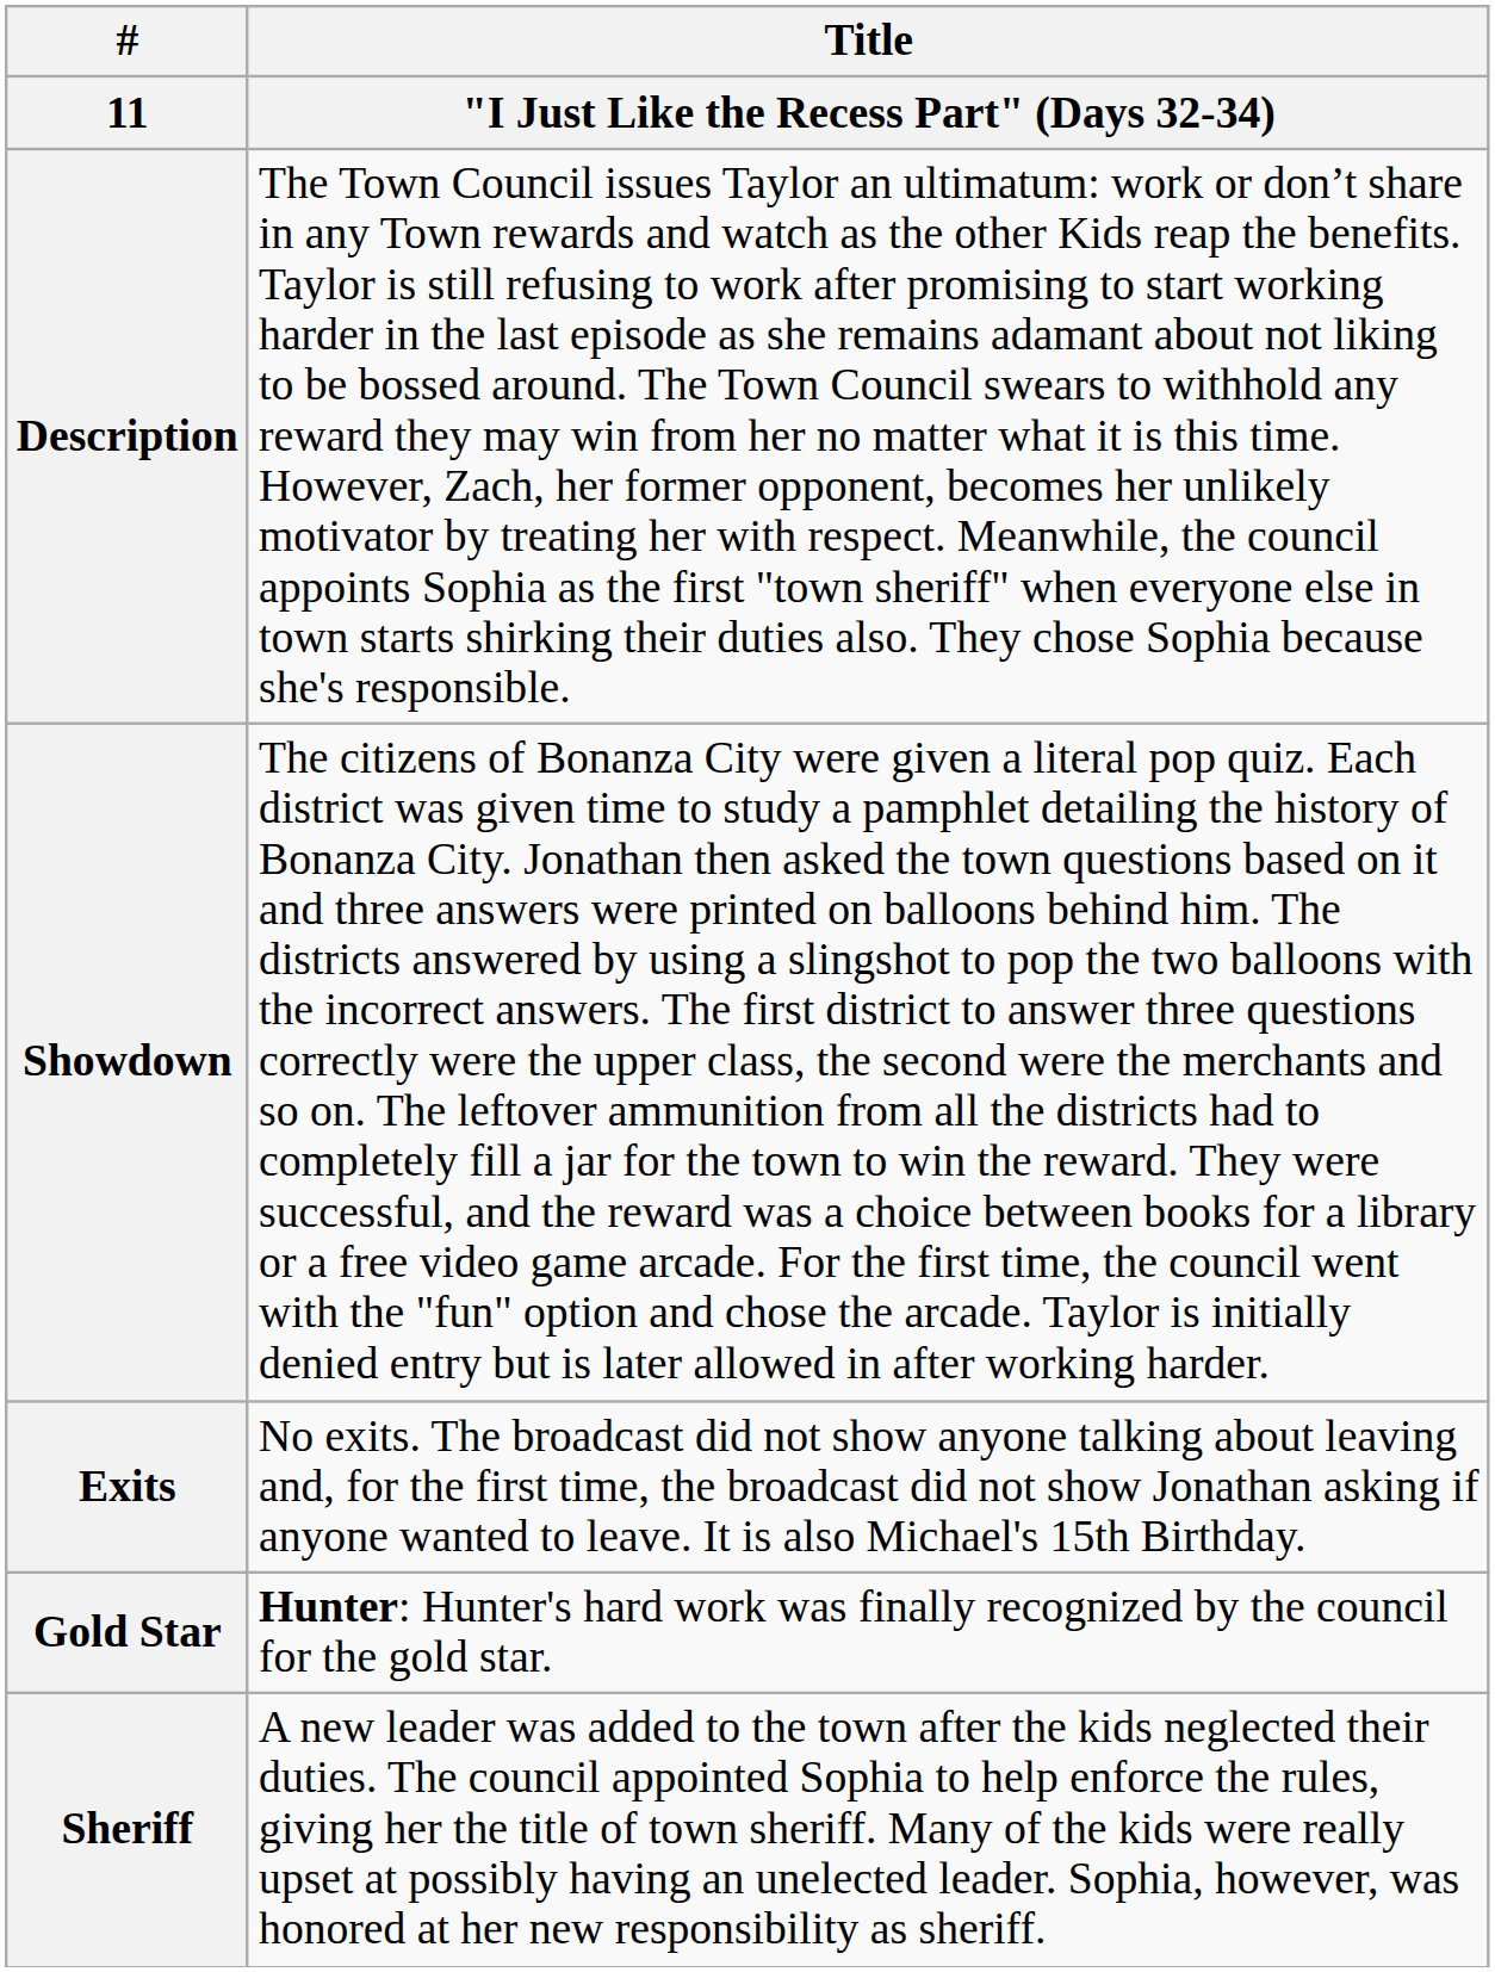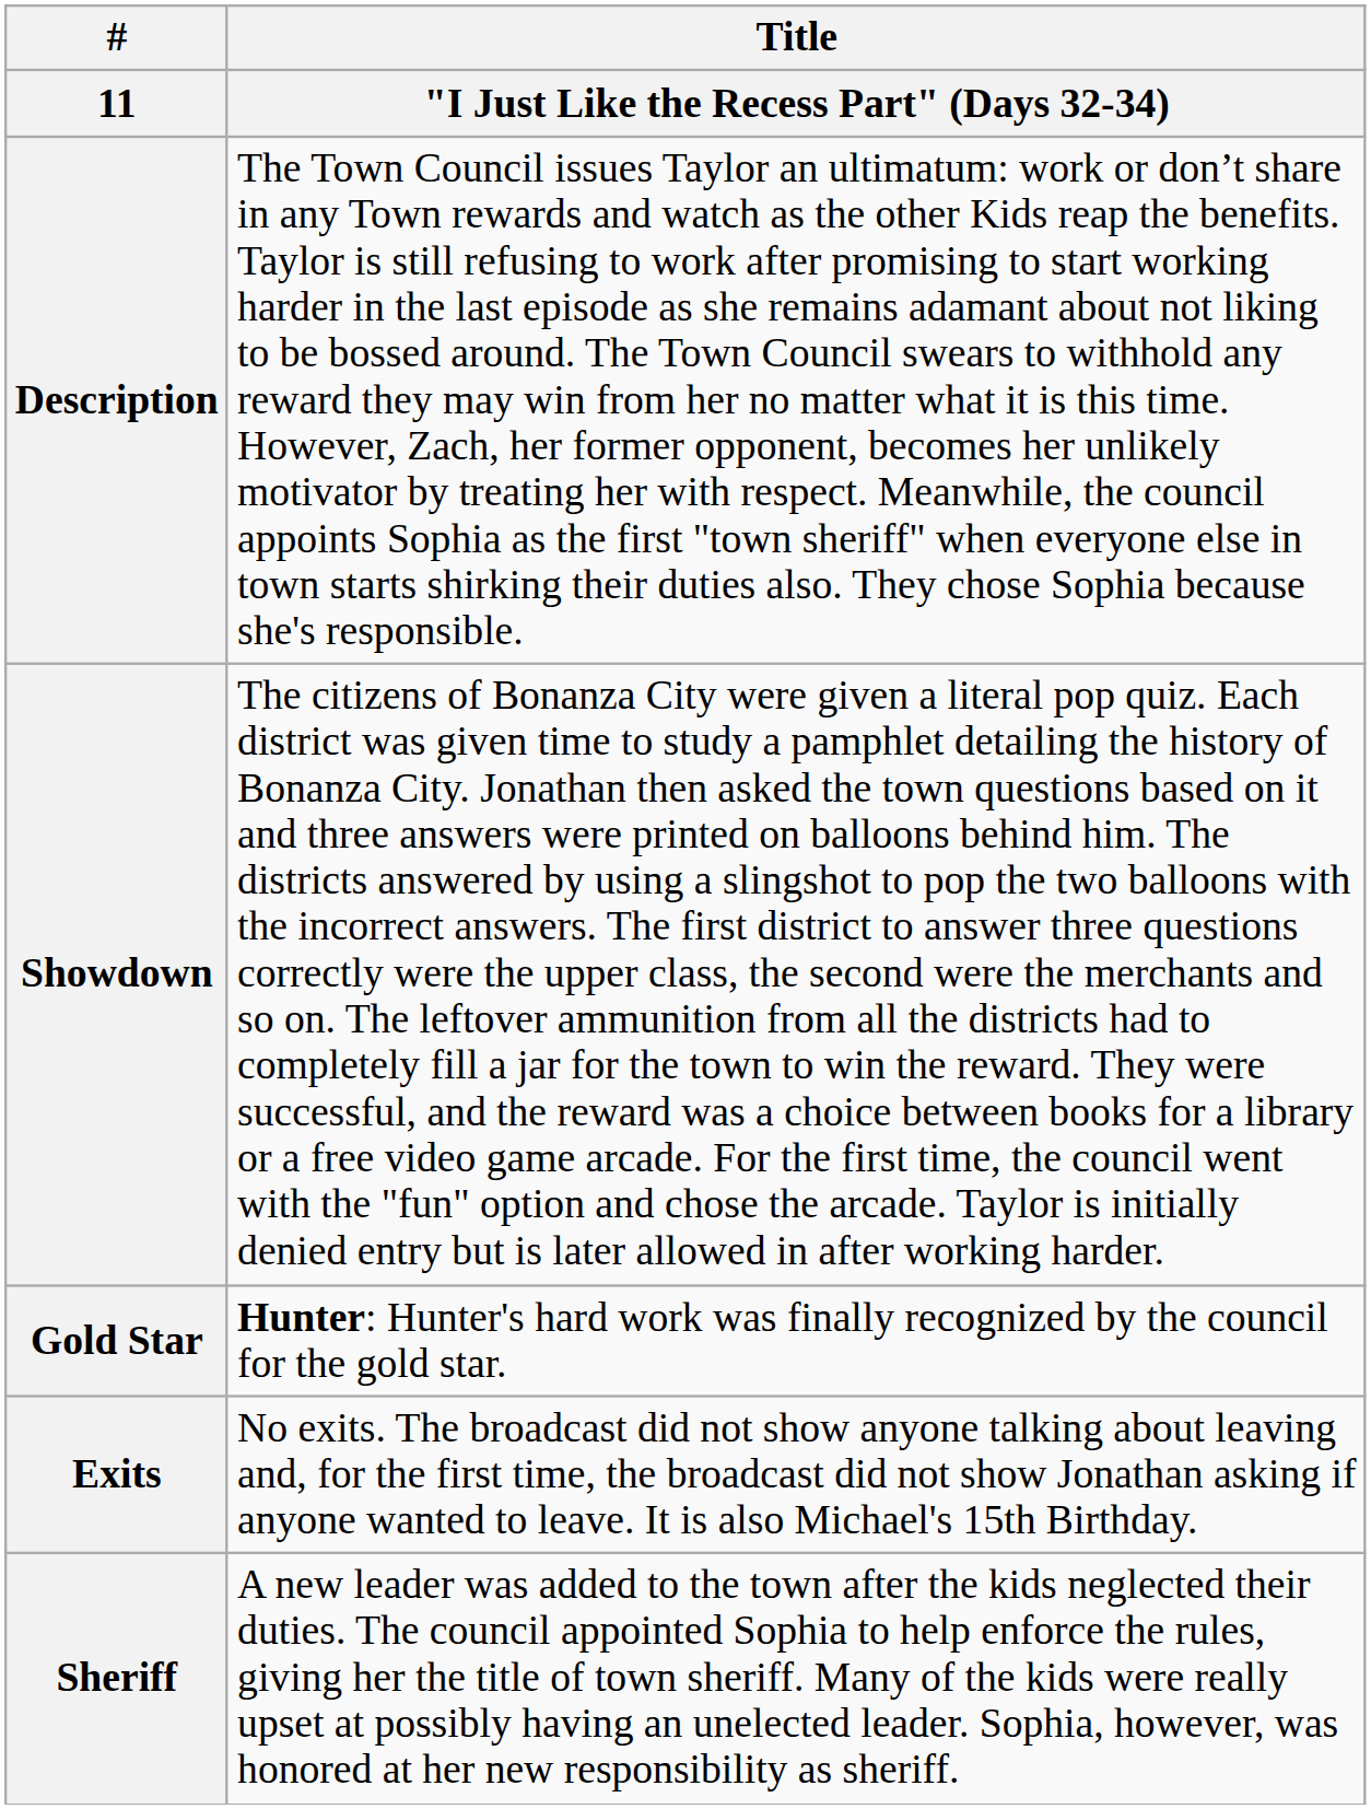rows swapped: Gold Star <-> Exits
